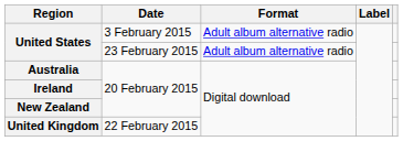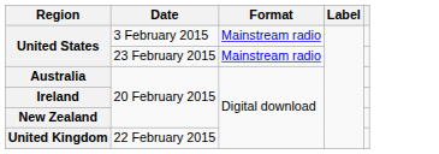United States / 3 February 2015 | Format: Adult album alternative radio -> Mainstream radio
United States / 23 February 2015 | Format: Adult album alternative radio -> Mainstream radio
